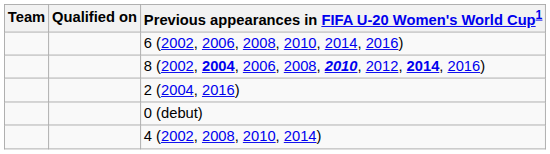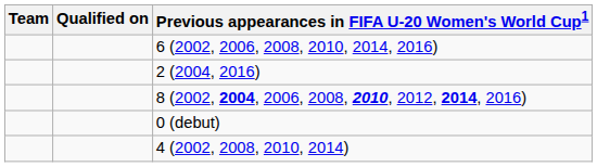rows swapped: 2 (2004, 2016) <-> 8 (2002, 2004, 2006, 2008, 2010, 2012, 2014, 2016)
